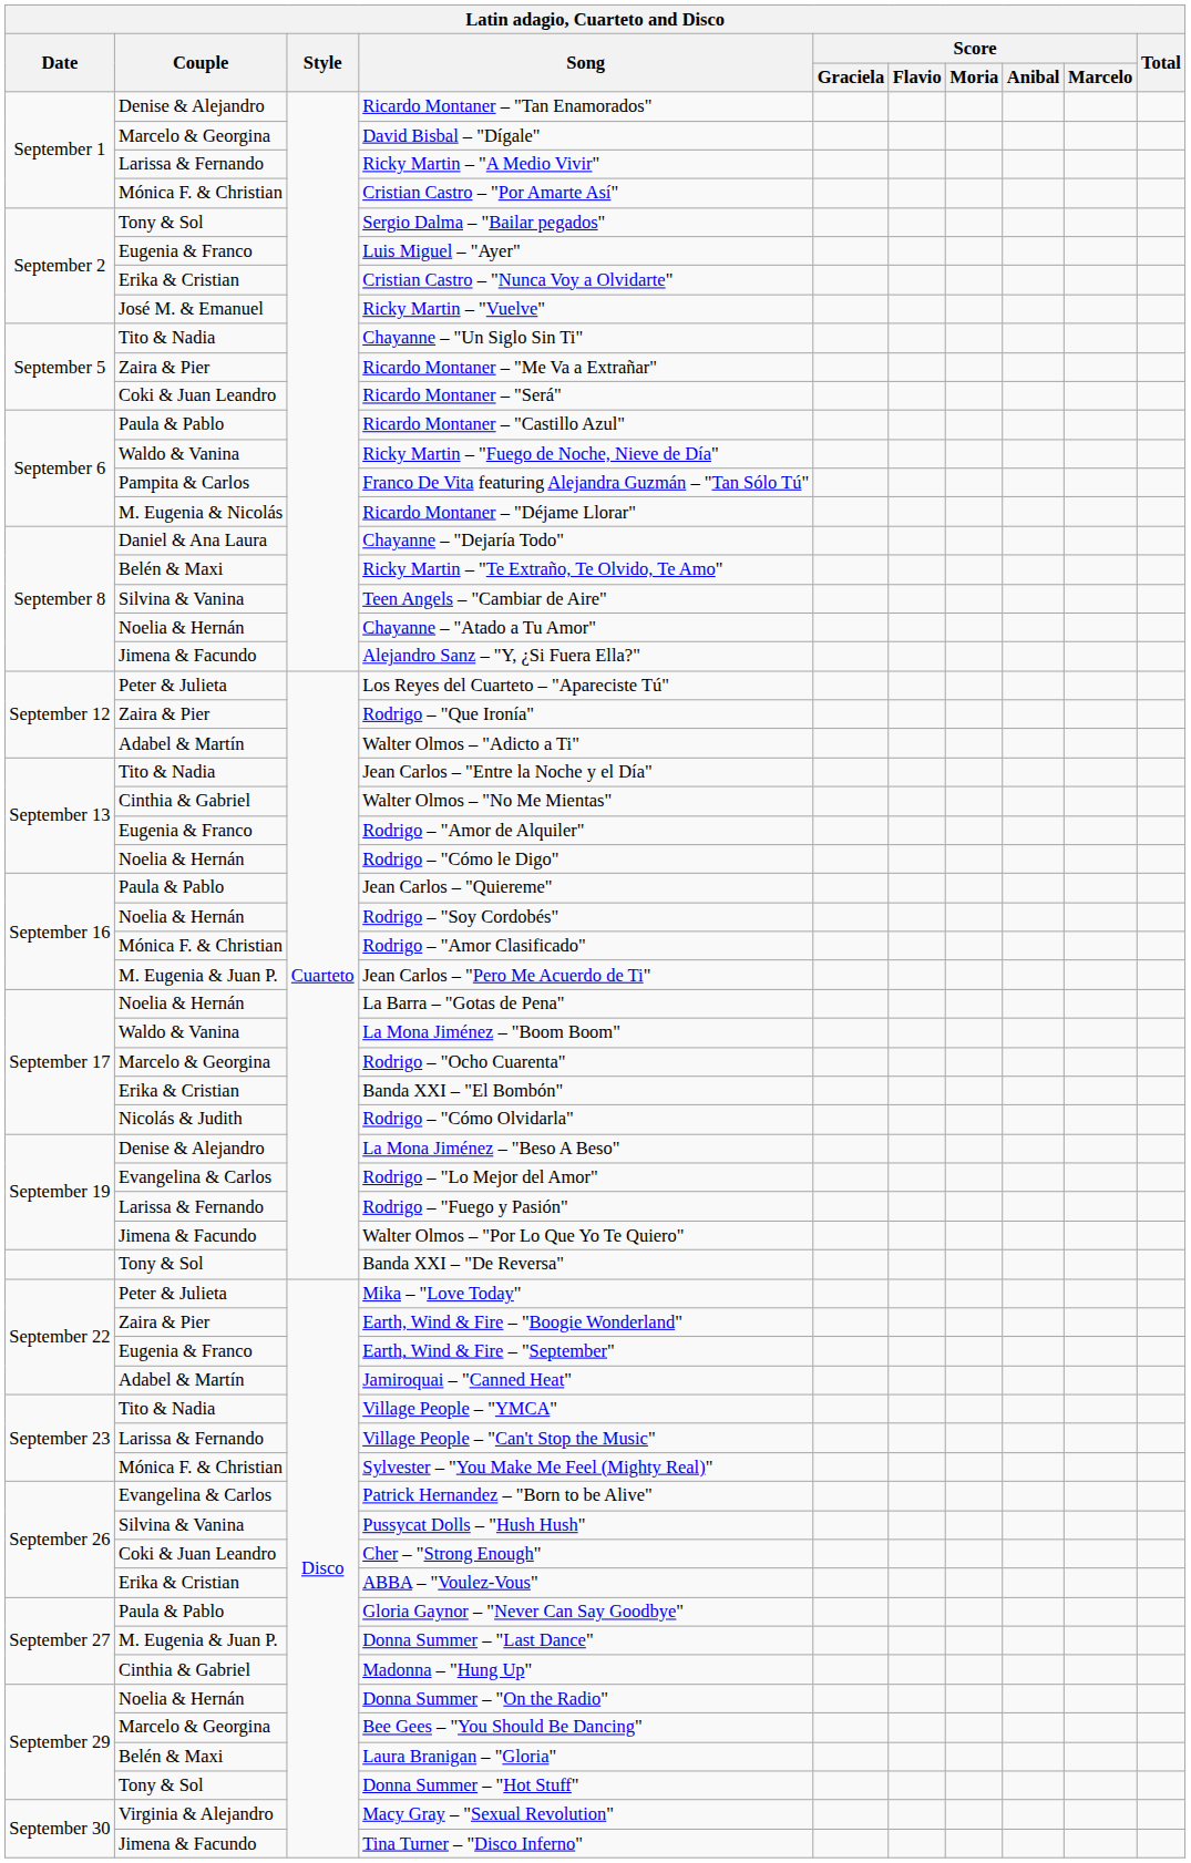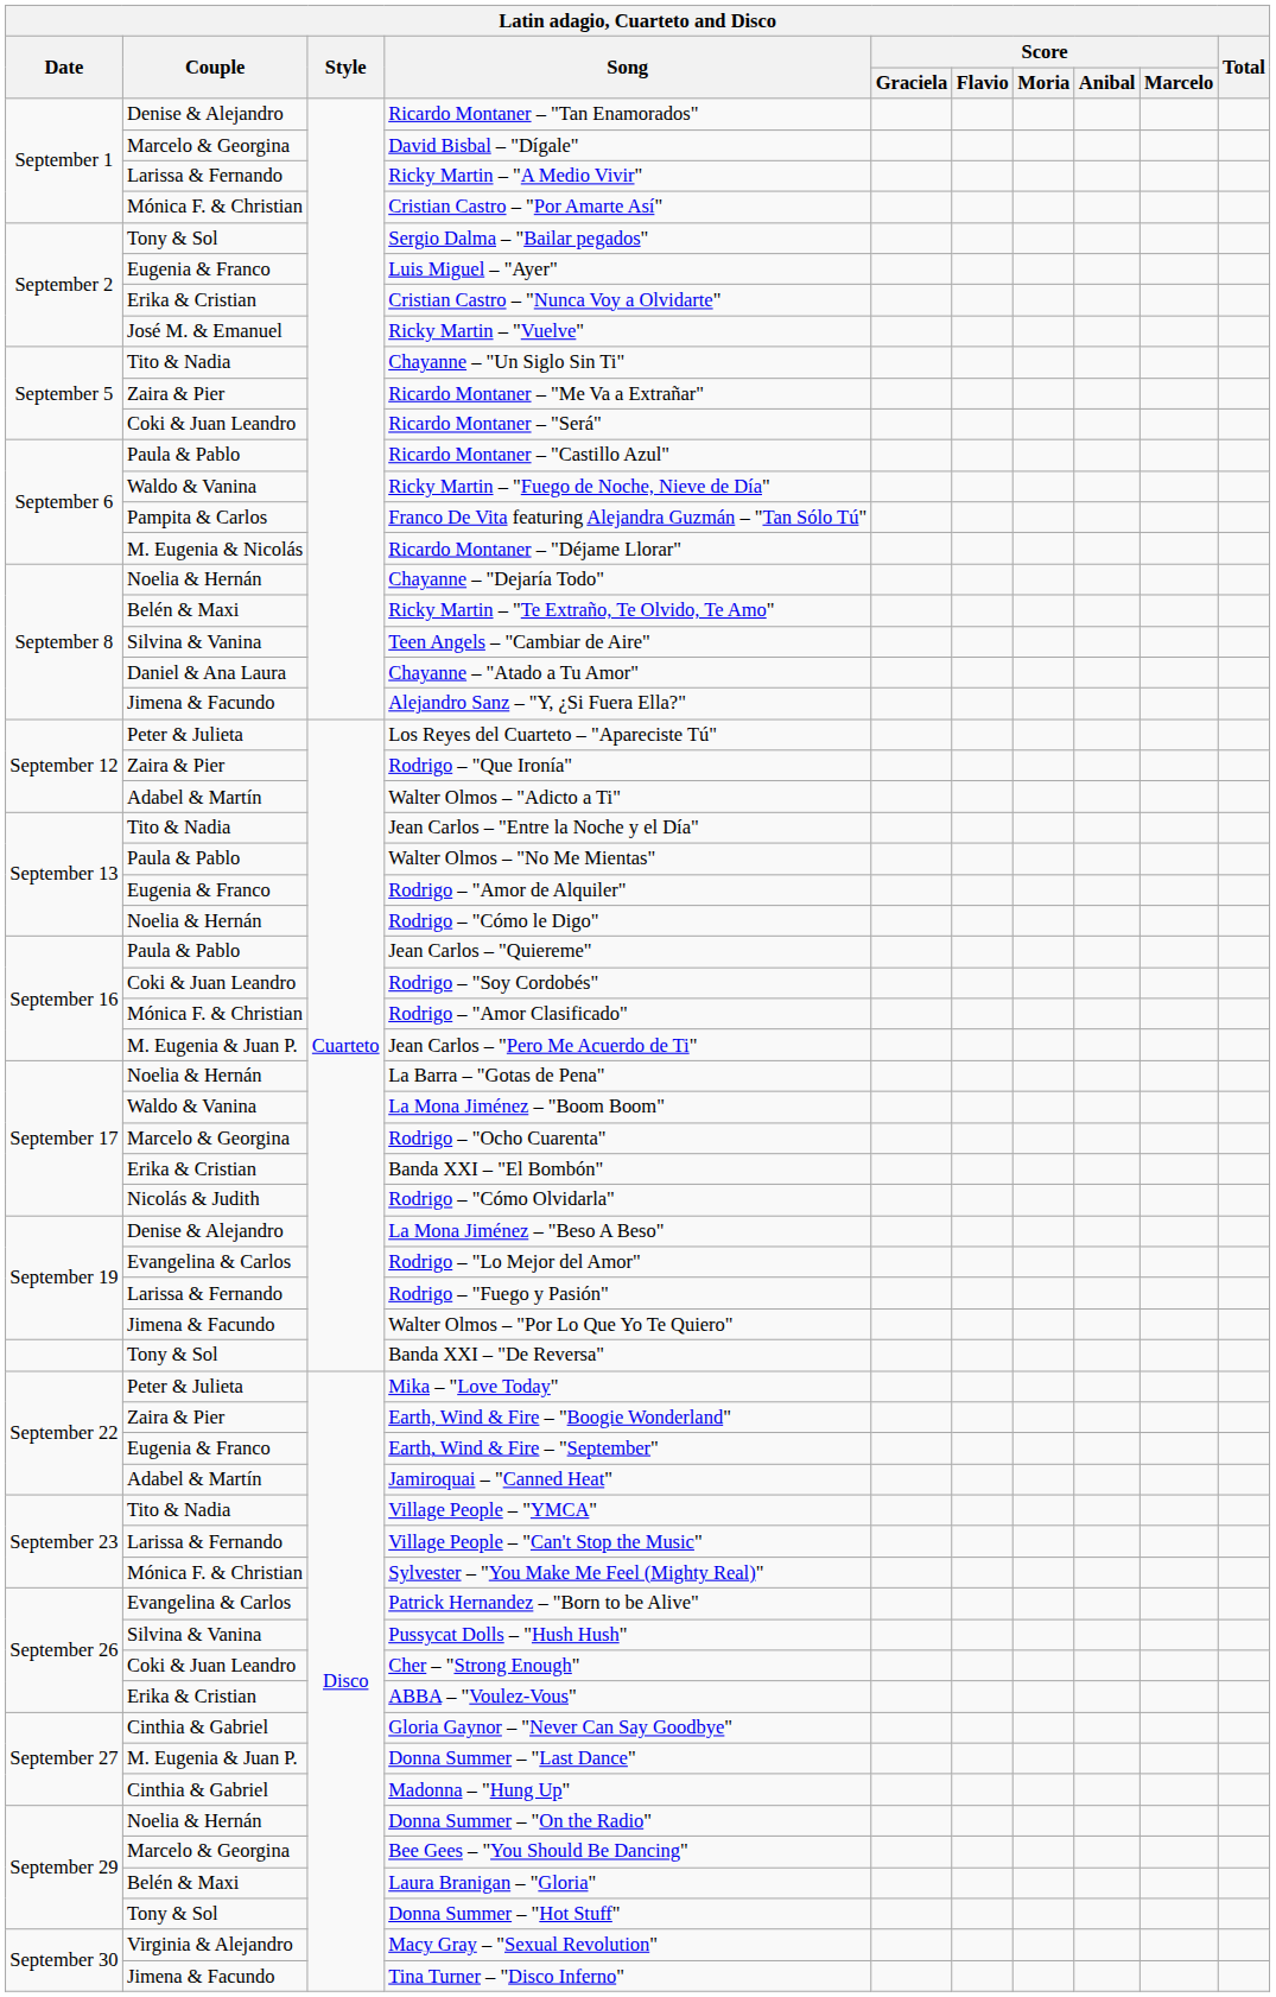Chayanne – "Dejaría Todo" | Couple: Daniel & Ana Laura -> Noelia & Hernán
Chayanne – "Atado a Tu Amor" | Couple: Noelia & Hernán -> Daniel & Ana Laura
Walter Olmos – "No Me Mientas" | Couple: Cinthia & Gabriel -> Paula & Pablo
Rodrigo – "Soy Cordobés" | Couple: Noelia & Hernán -> Coki & Juan Leandro
Gloria Gaynor – "Never Can Say Goodbye" | Couple: Paula & Pablo -> Cinthia & Gabriel
